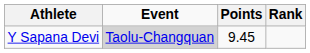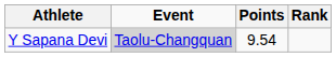Y Sapana Devi | Points: 9.45 -> 9.54
